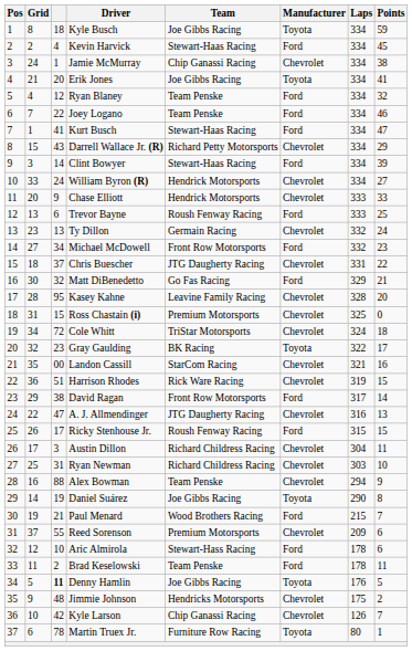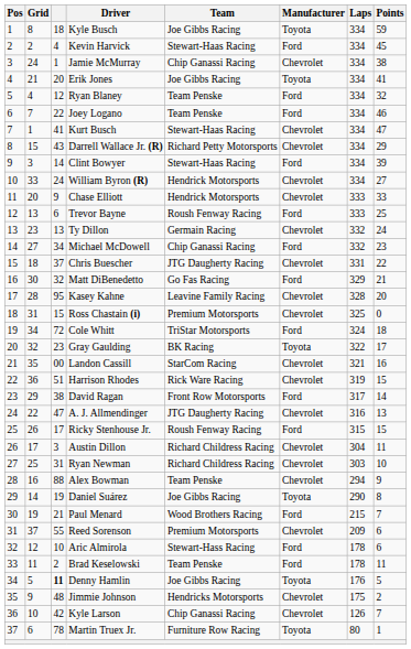Kurt Busch | Manufacturer: Ford -> Chevrolet
Michael McDowell | Team: Front Row Motorsports -> Chip Ganassi Racing
Cole Whitt | Manufacturer: Chevrolet -> Ford
